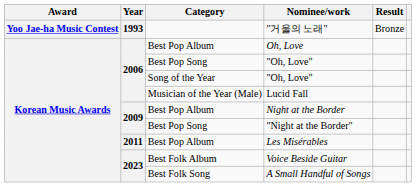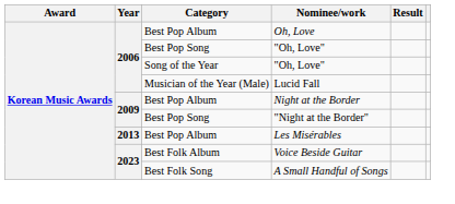- row: Yoo Jae-ha Music Contest | 1993 | "거울의 노래" | Bronze
Les Misérables | Year: 2011 -> 2013
